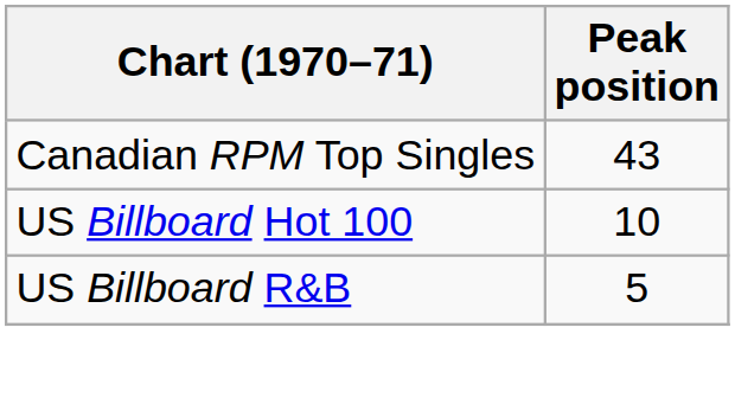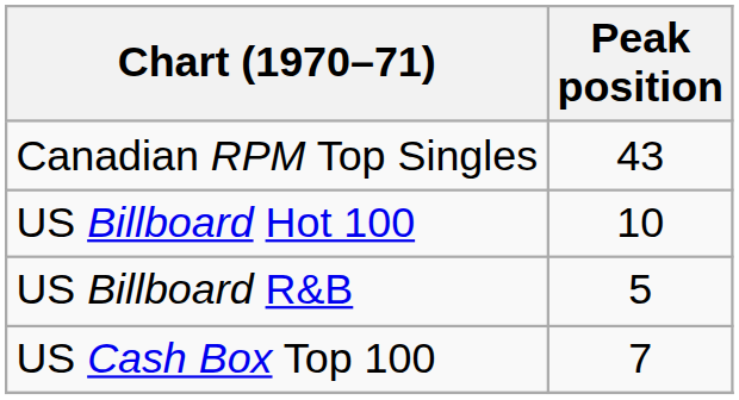+ row: US Cash Box Top 100 | 7
